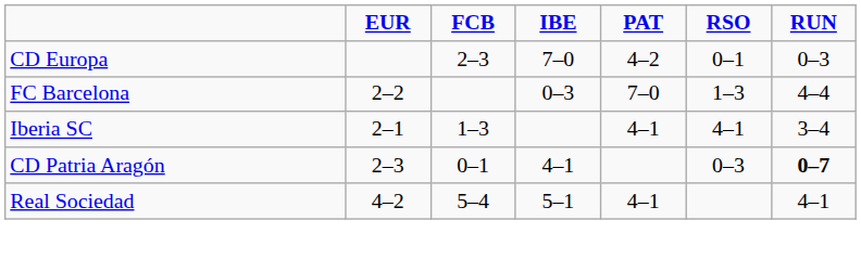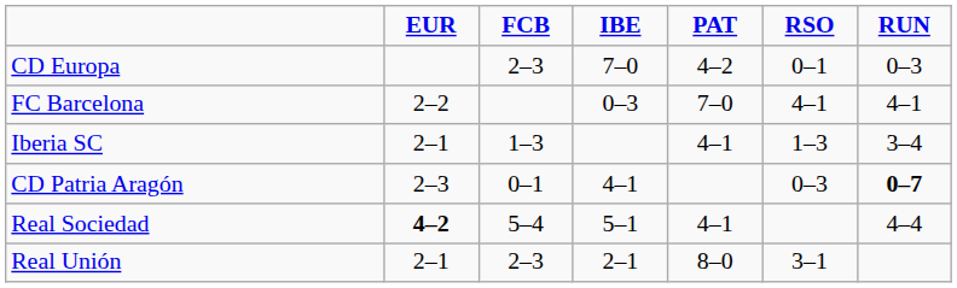FC Barcelona | RSO: 1–3 -> 4–1
FC Barcelona | RUN: 4–4 -> 4–1
Iberia SC | RSO: 4–1 -> 1–3
Real Sociedad | EUR: normal -> bold
Real Sociedad | RUN: 4–1 -> 4–4
+ row: Real Unión | 2–1 | 2–3 | 2–1 | 8–0 | 3–1
